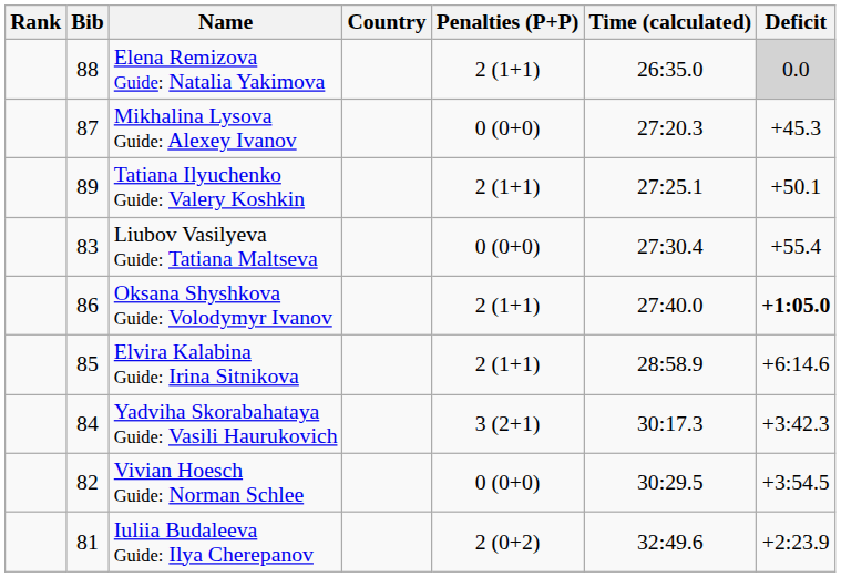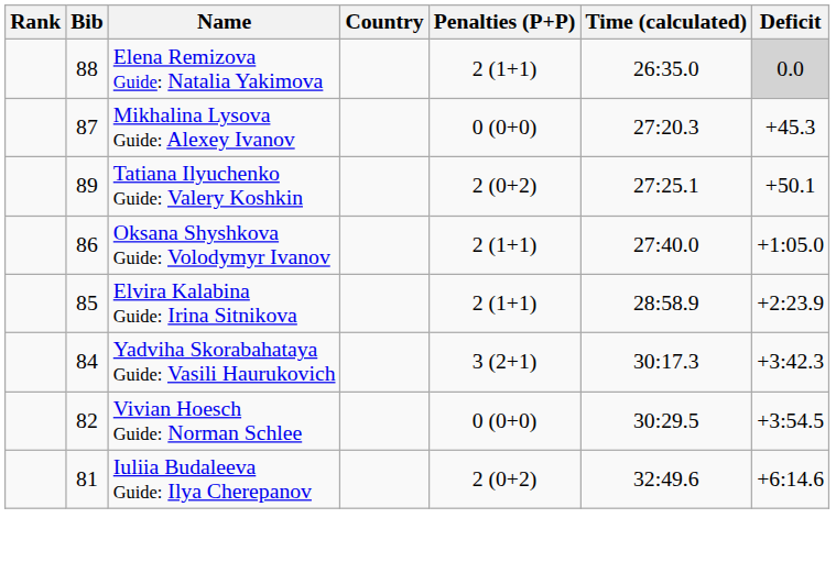Tatiana Ilyuchenko Guide: Valery Koshkin | Penalties (P+P): 2 (1+1) -> 2 (0+2)
- row: 83 | Liubov Vasilyeva Guide: Tatiana Maltseva | 0 (0+0) | 27:30.4 | +55.4
Oksana Shyshkova Guide: Volodymyr Ivanov | Deficit: bold -> normal
Elvira Kalabina Guide: Irina Sitnikova | Deficit: +6:14.6 -> +2:23.9
Iuliia Budaleeva Guide: Ilya Cherepanov | Deficit: +2:23.9 -> +6:14.6
